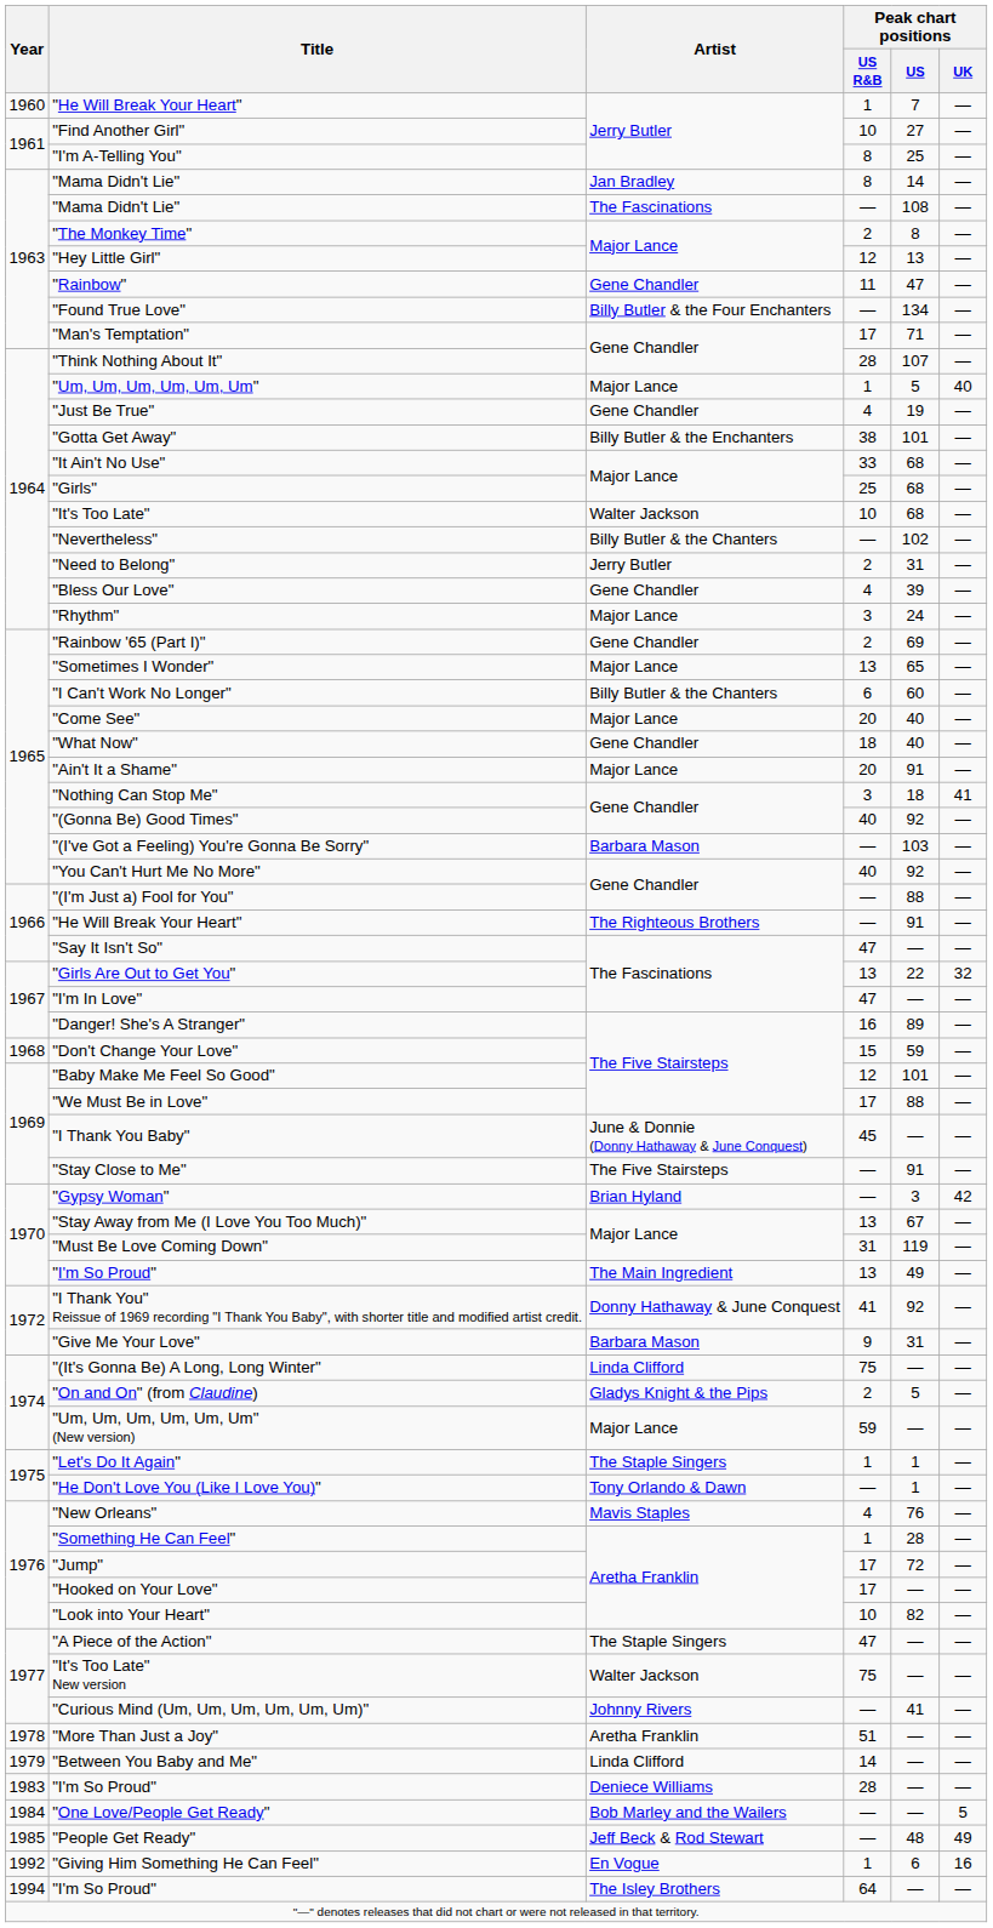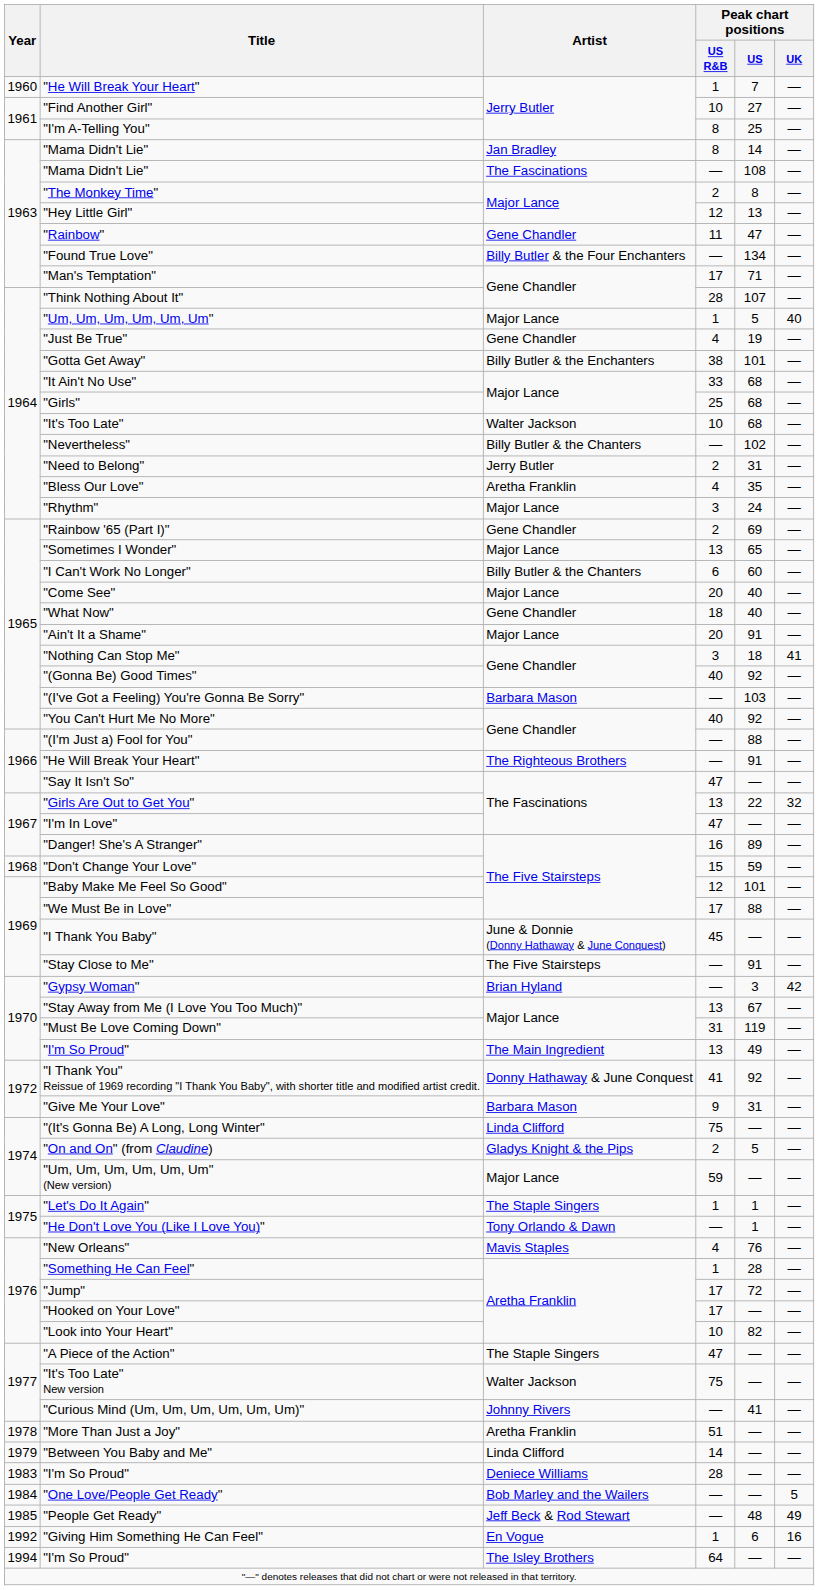"Bless Our Love" | Artist: Gene Chandler -> Aretha Franklin
"Bless Our Love" | Peak chart positions / US: 39 -> 35
